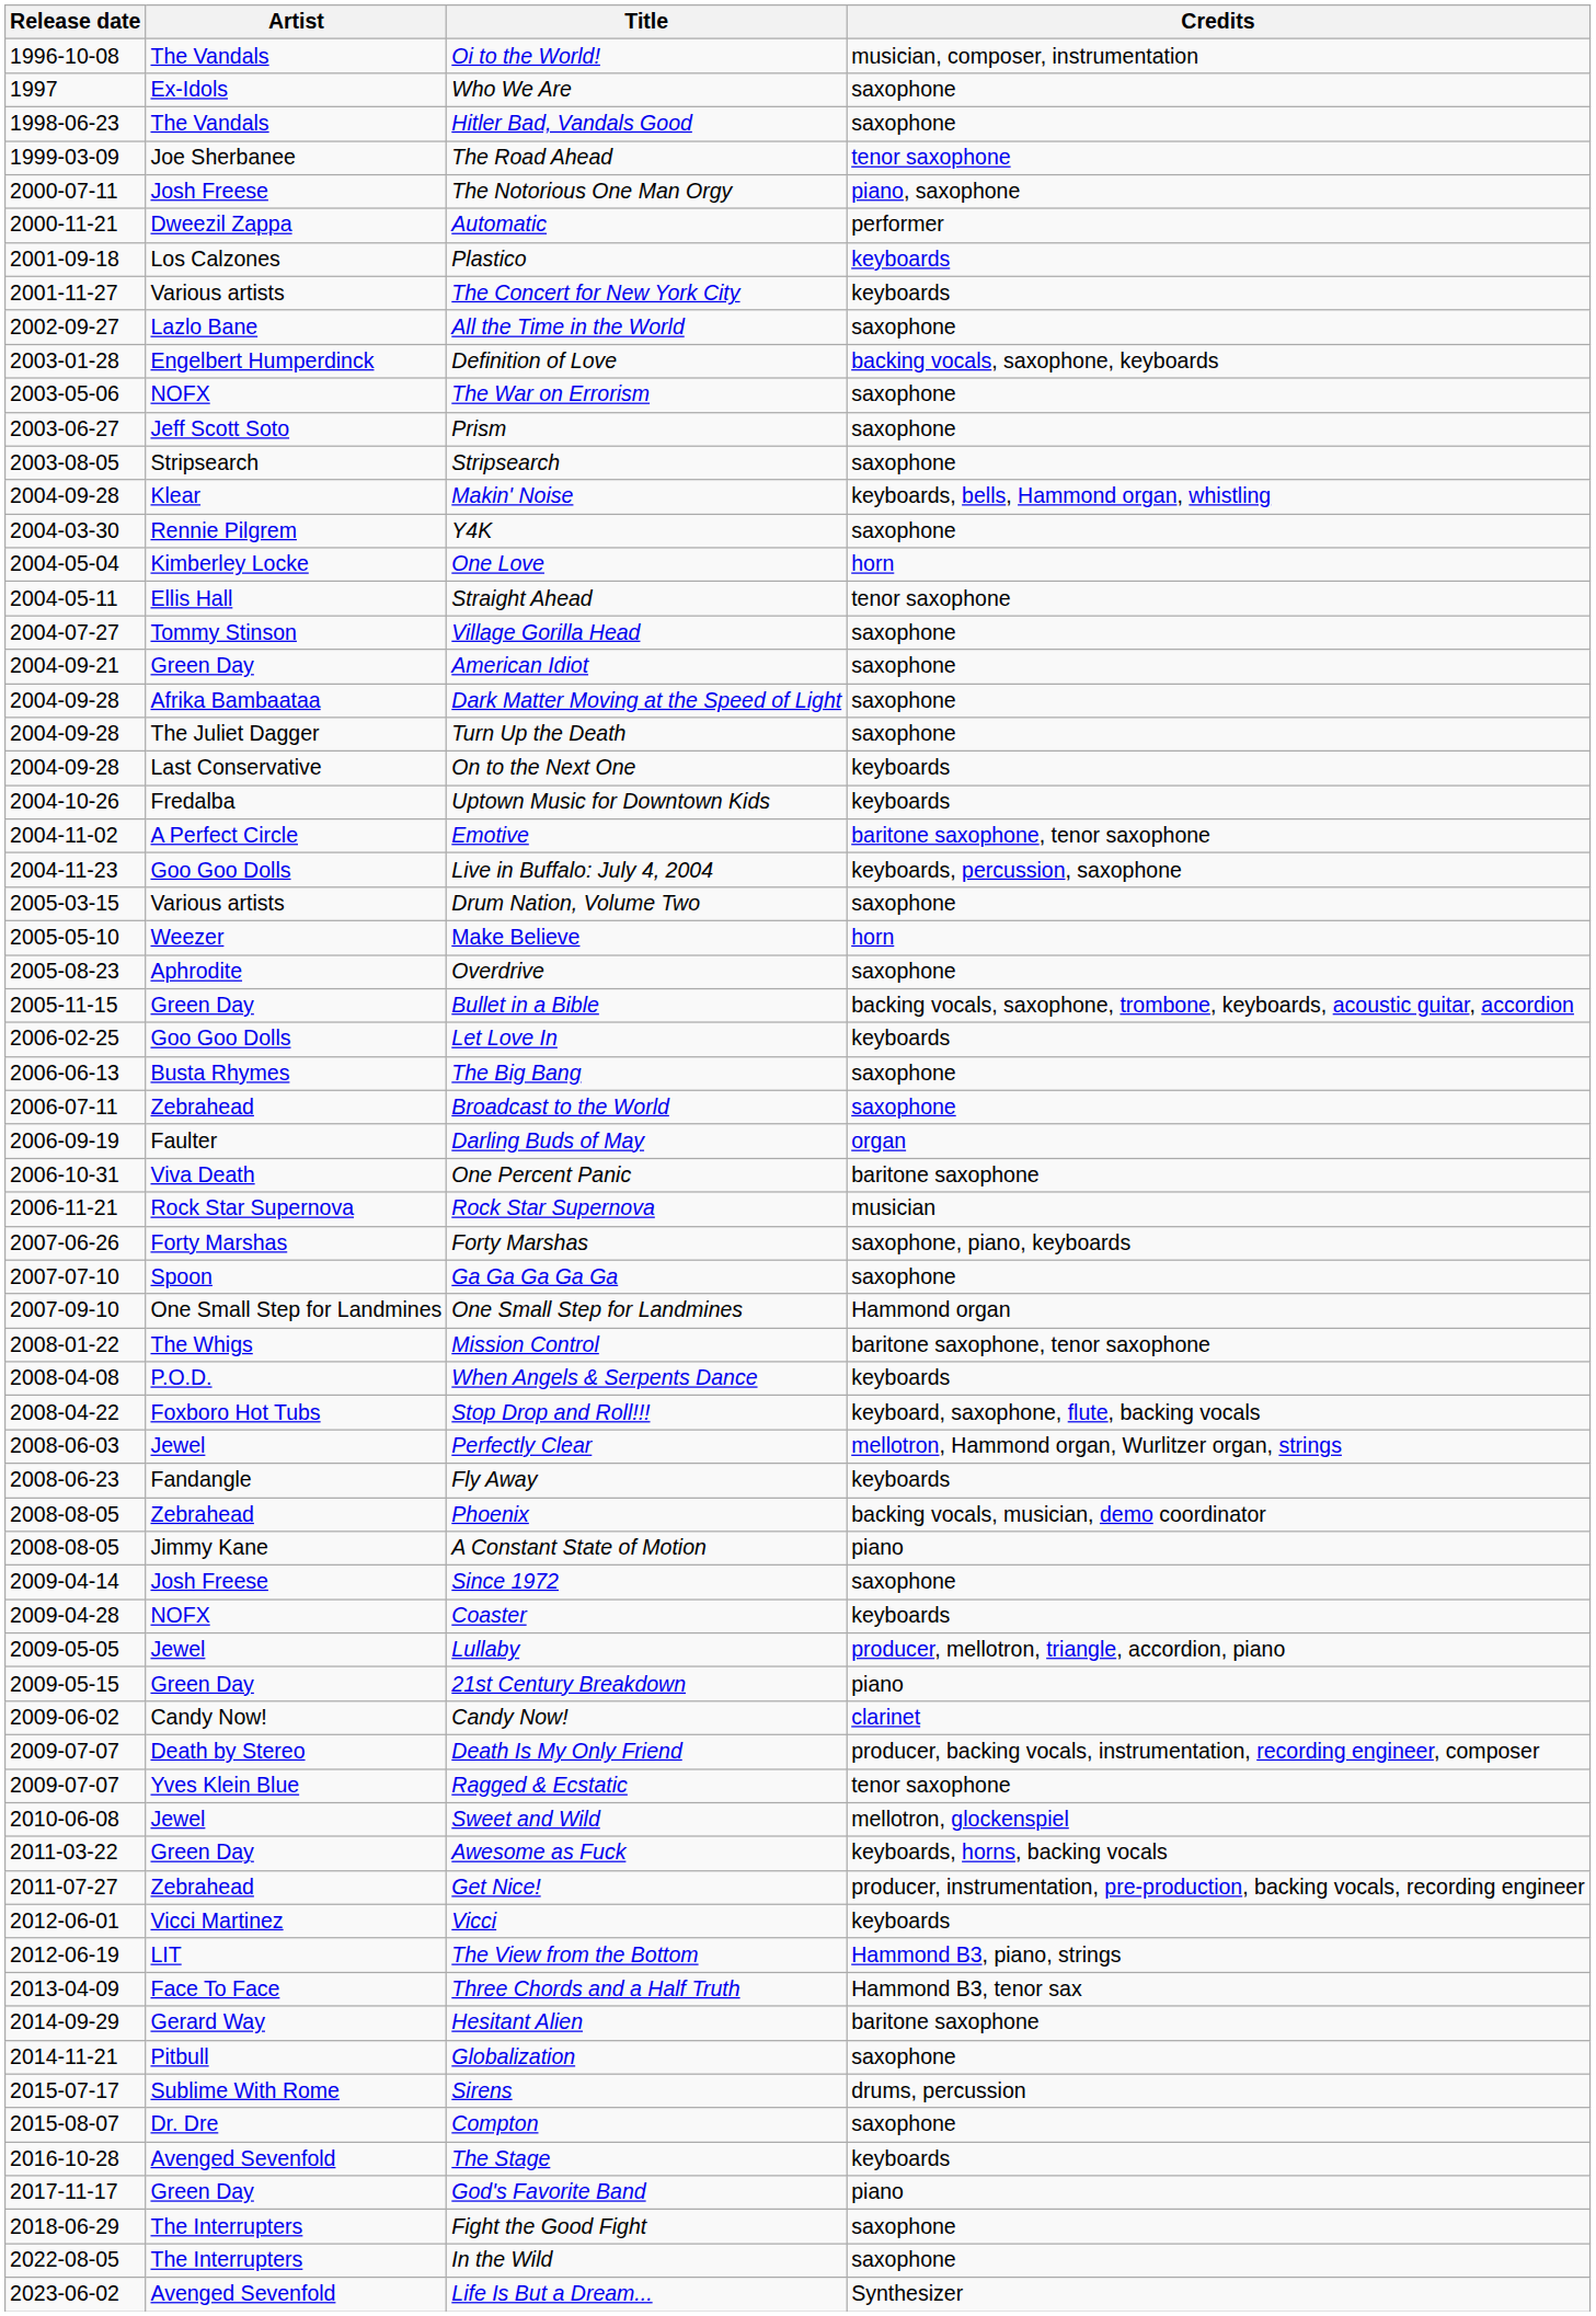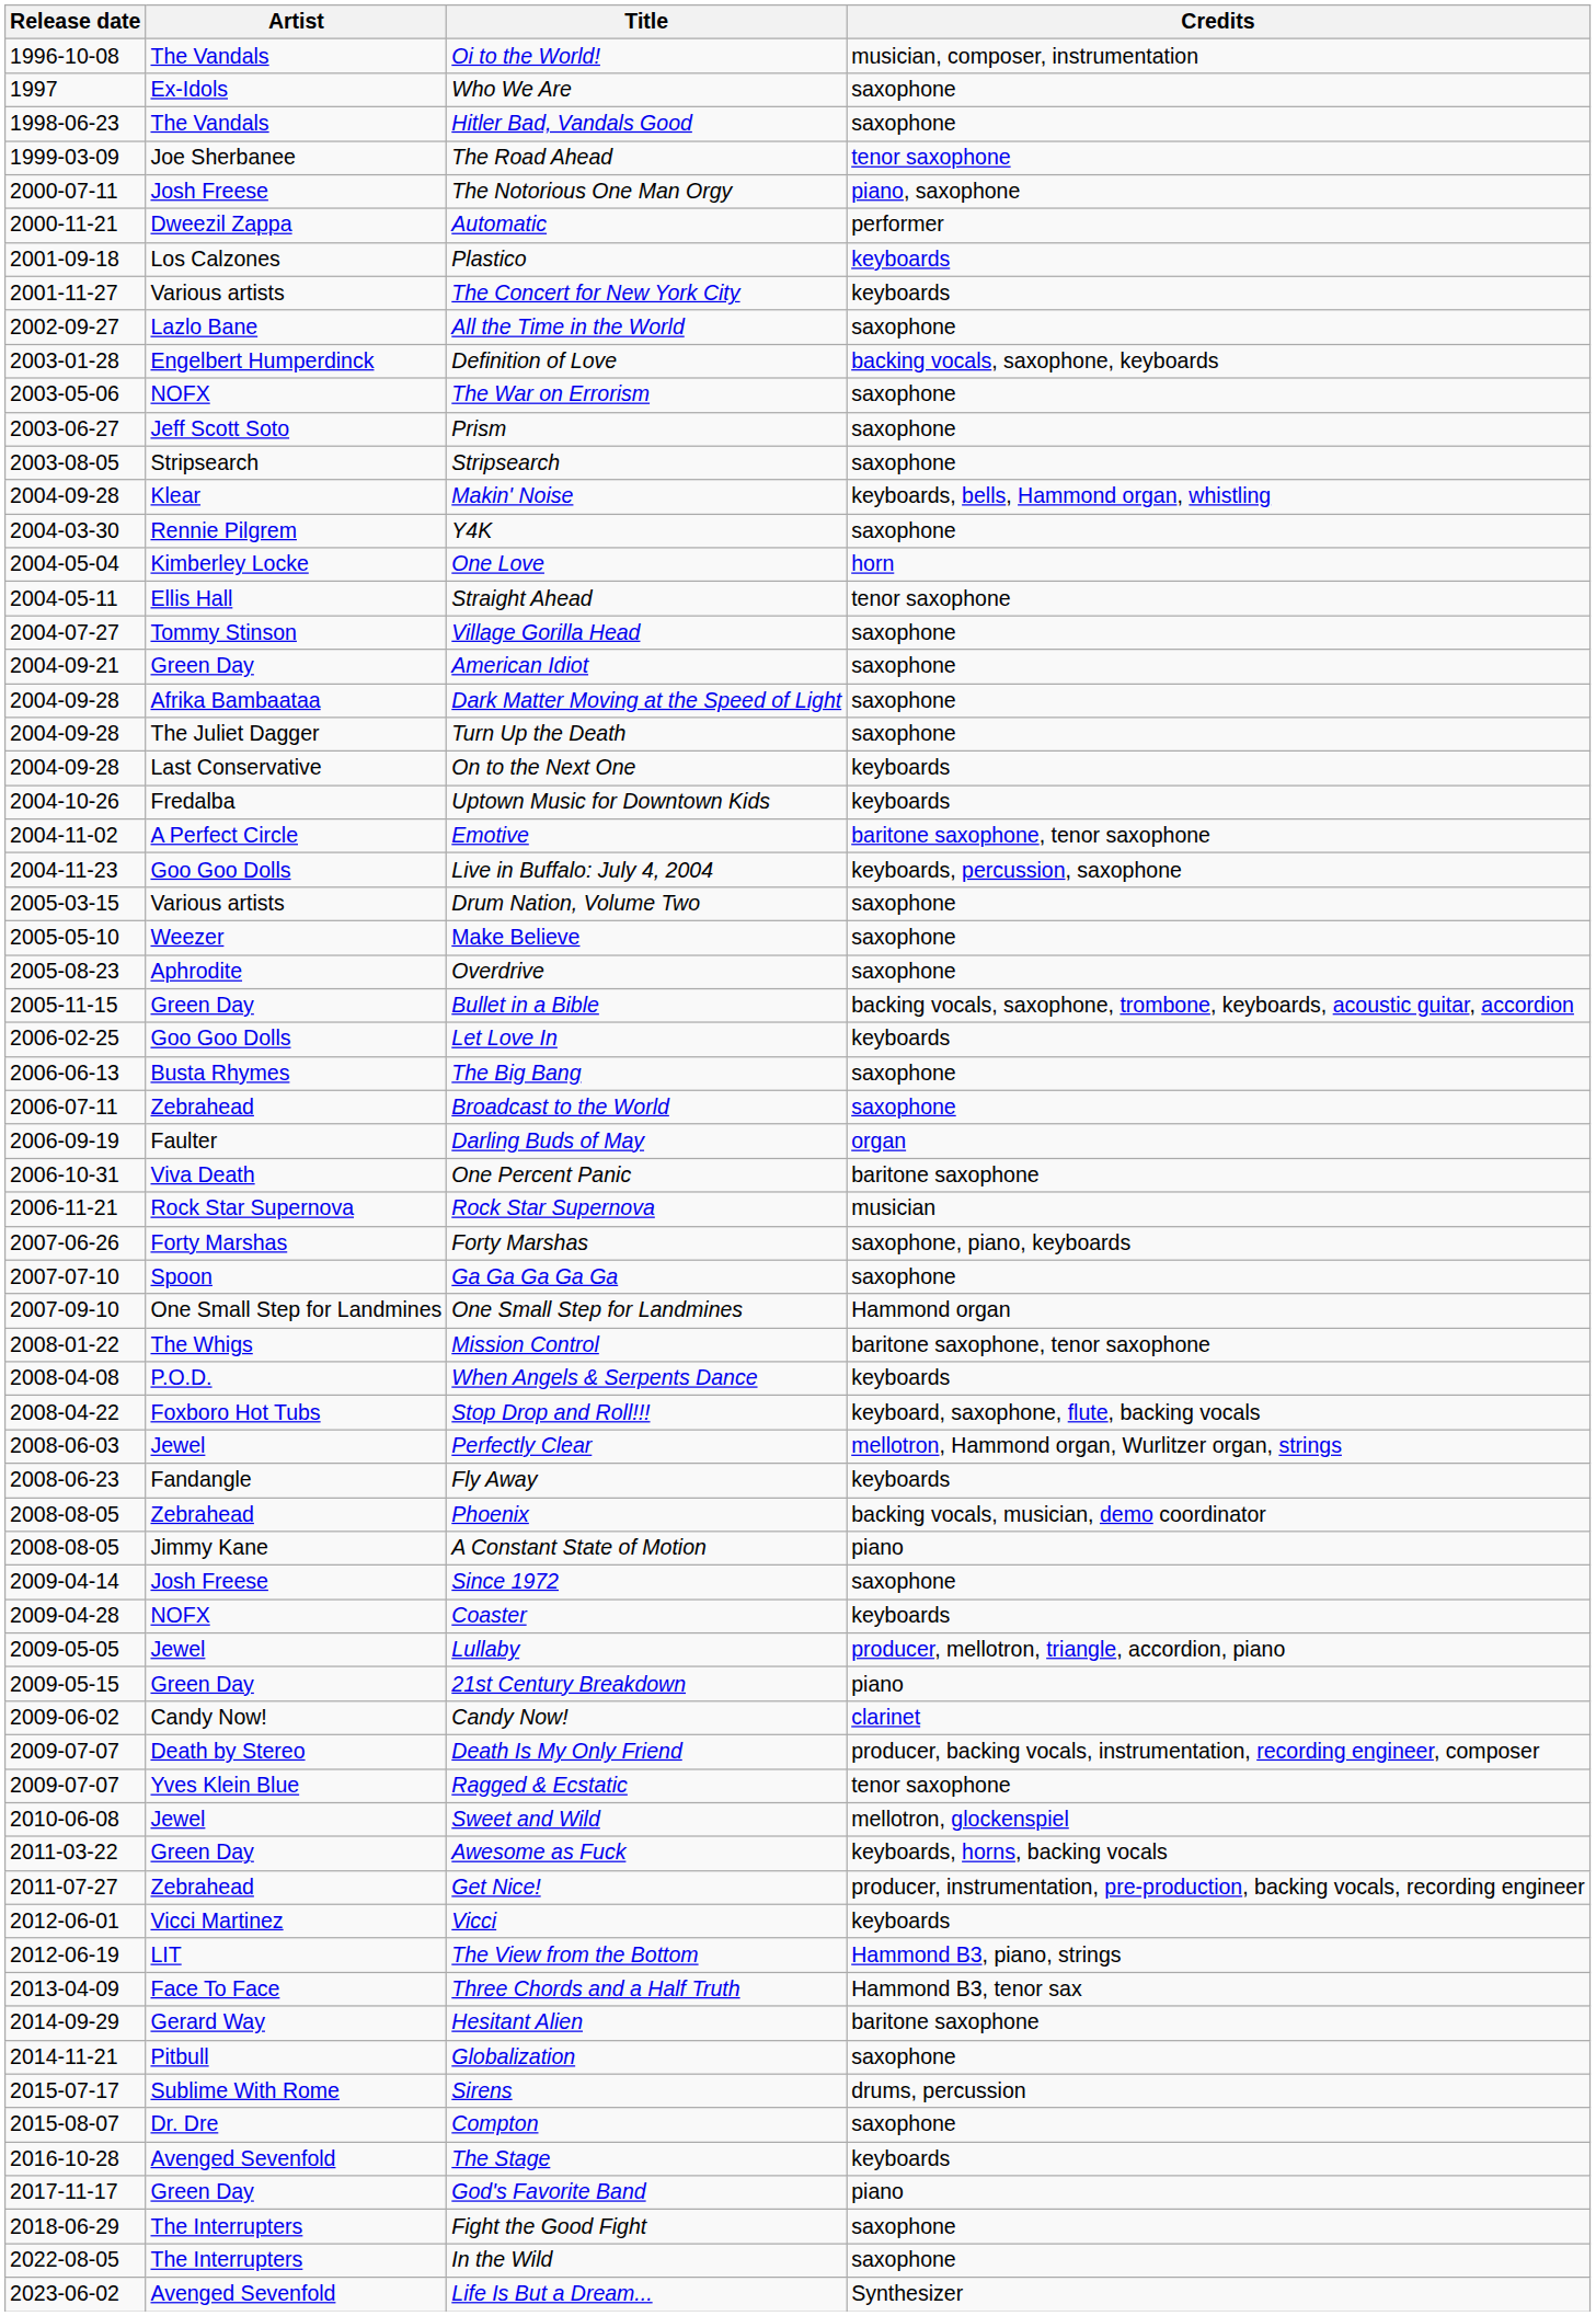Make Believe | Credits: horn -> saxophone
